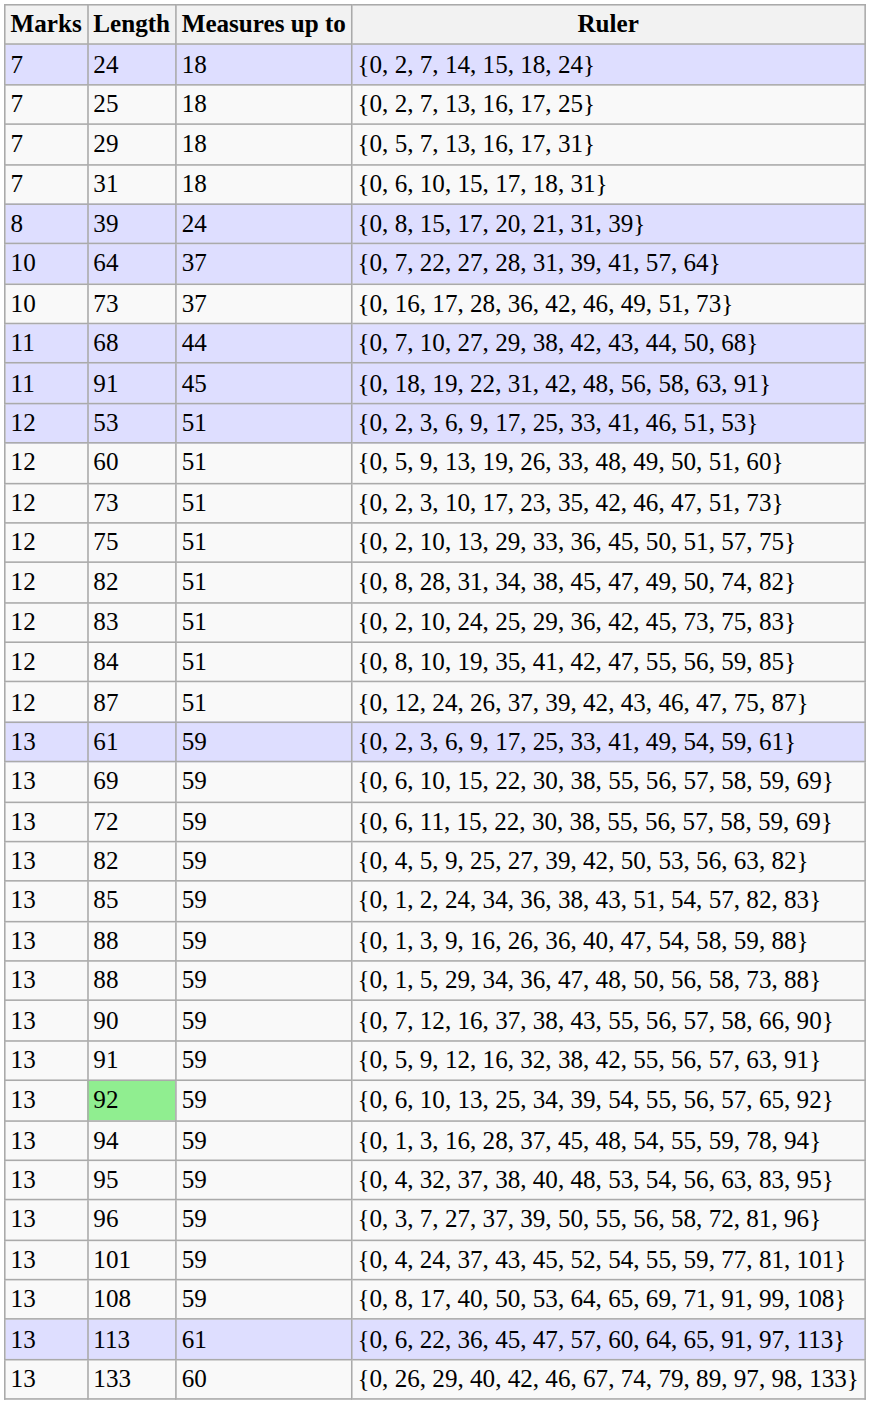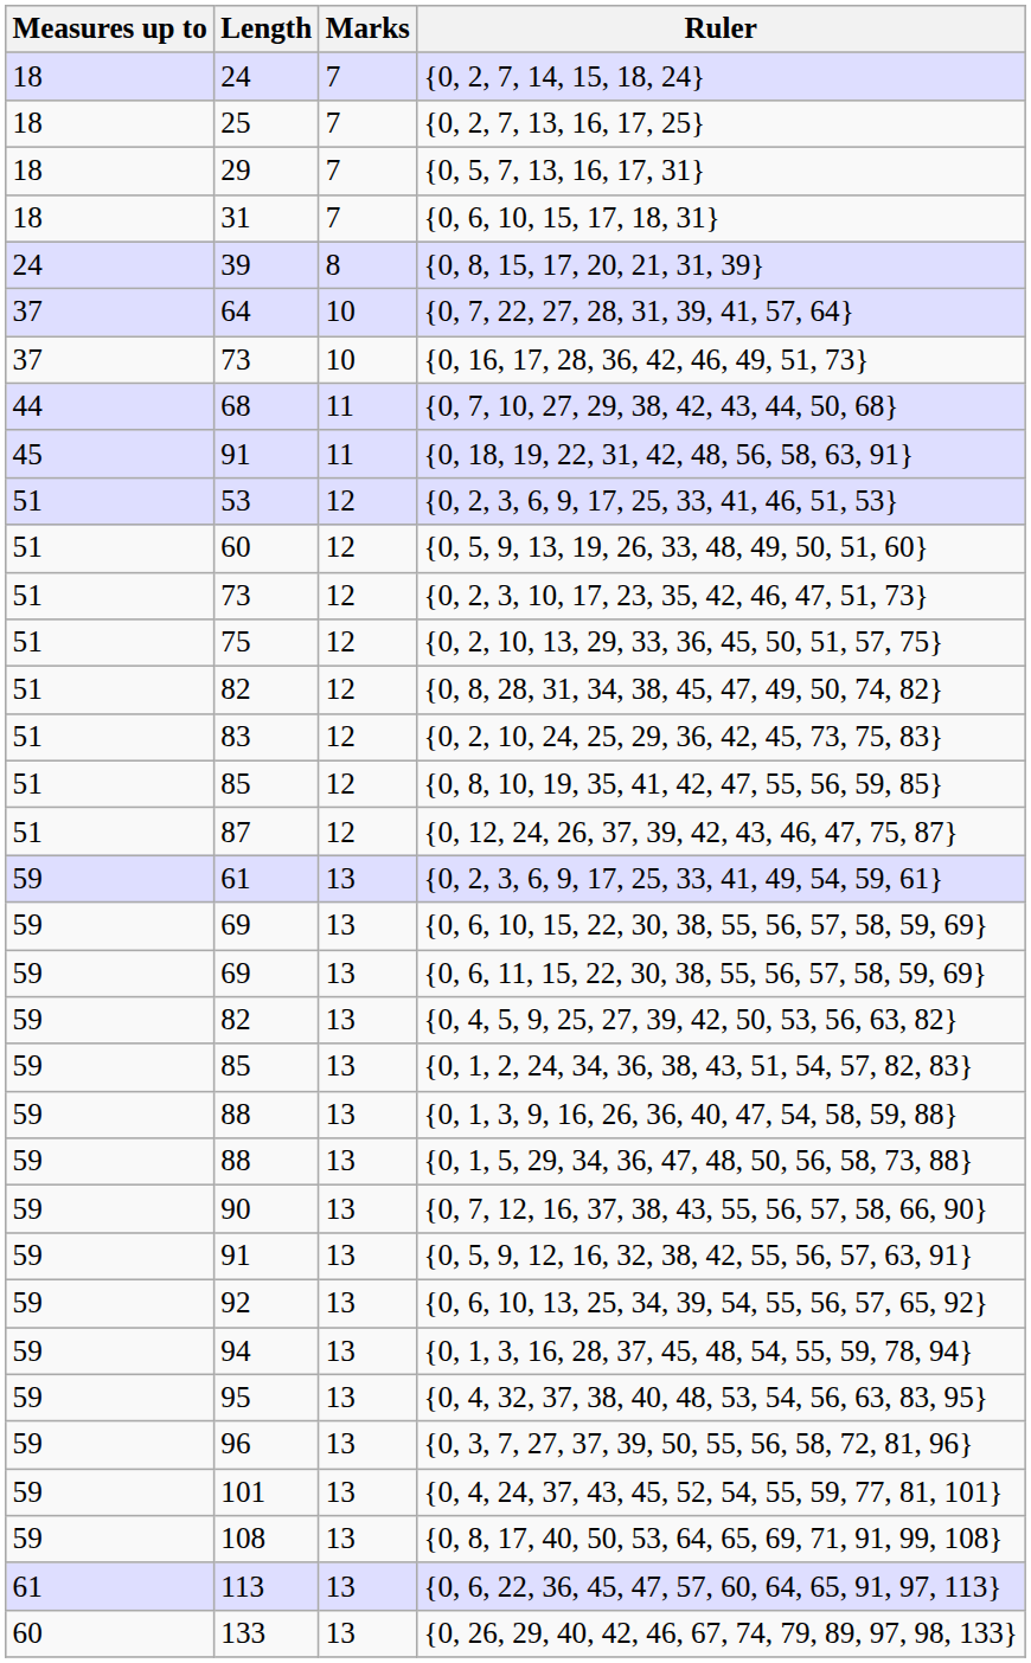columns swapped: Marks <-> Measures up to
{0, 8, 10, 19, 35, 41, 42, 47, 55, 56, 59, 85} | Length: 84 -> 85
{0, 6, 11, 15, 22, 30, 38, 55, 56, 57, 58, 59, 69} | Length: 72 -> 69
{0, 6, 10, 13, 25, 34, 39, 54, 55, 56, 57, 65, 92} | Length: lightgreen background -> no background
